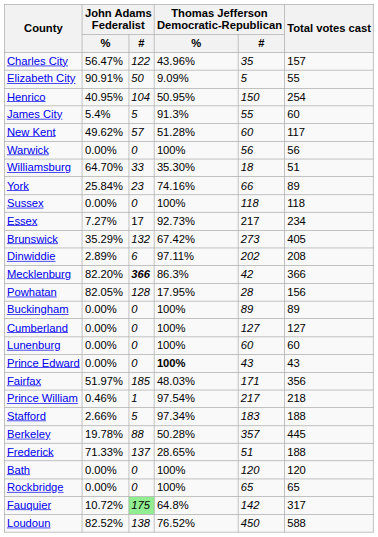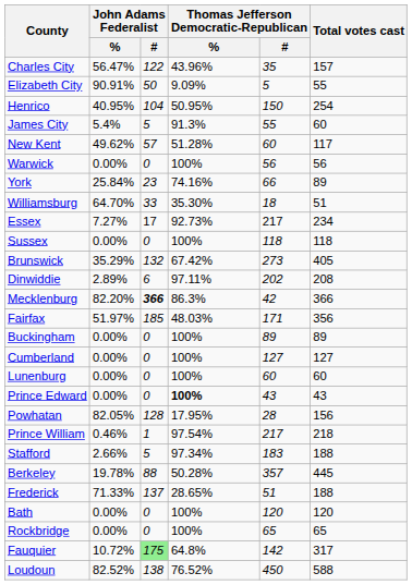rows swapped: Williamsburg <-> York
rows swapped: Essex <-> Sussex
rows swapped: Powhatan <-> Fairfax
